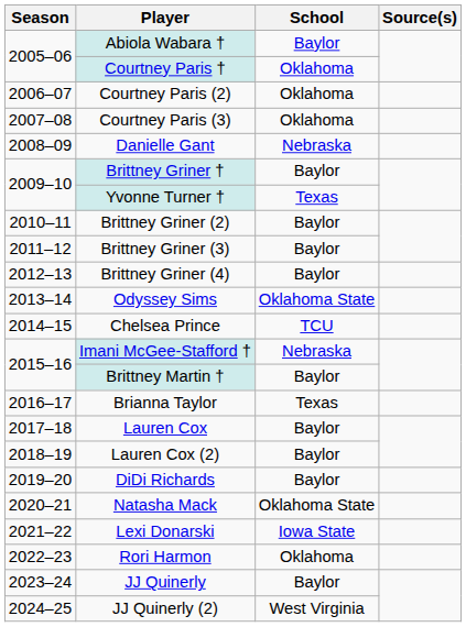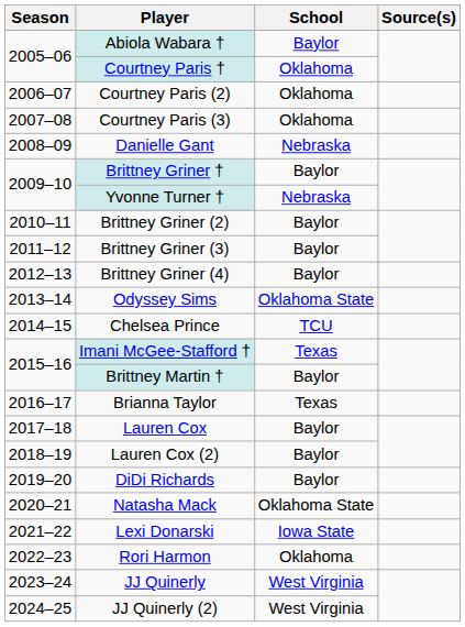Yvonne Turner † | School: Texas -> Nebraska
Imani McGee-Stafford † | School: Nebraska -> Texas
JJ Quinerly | School: Baylor -> West Virginia
